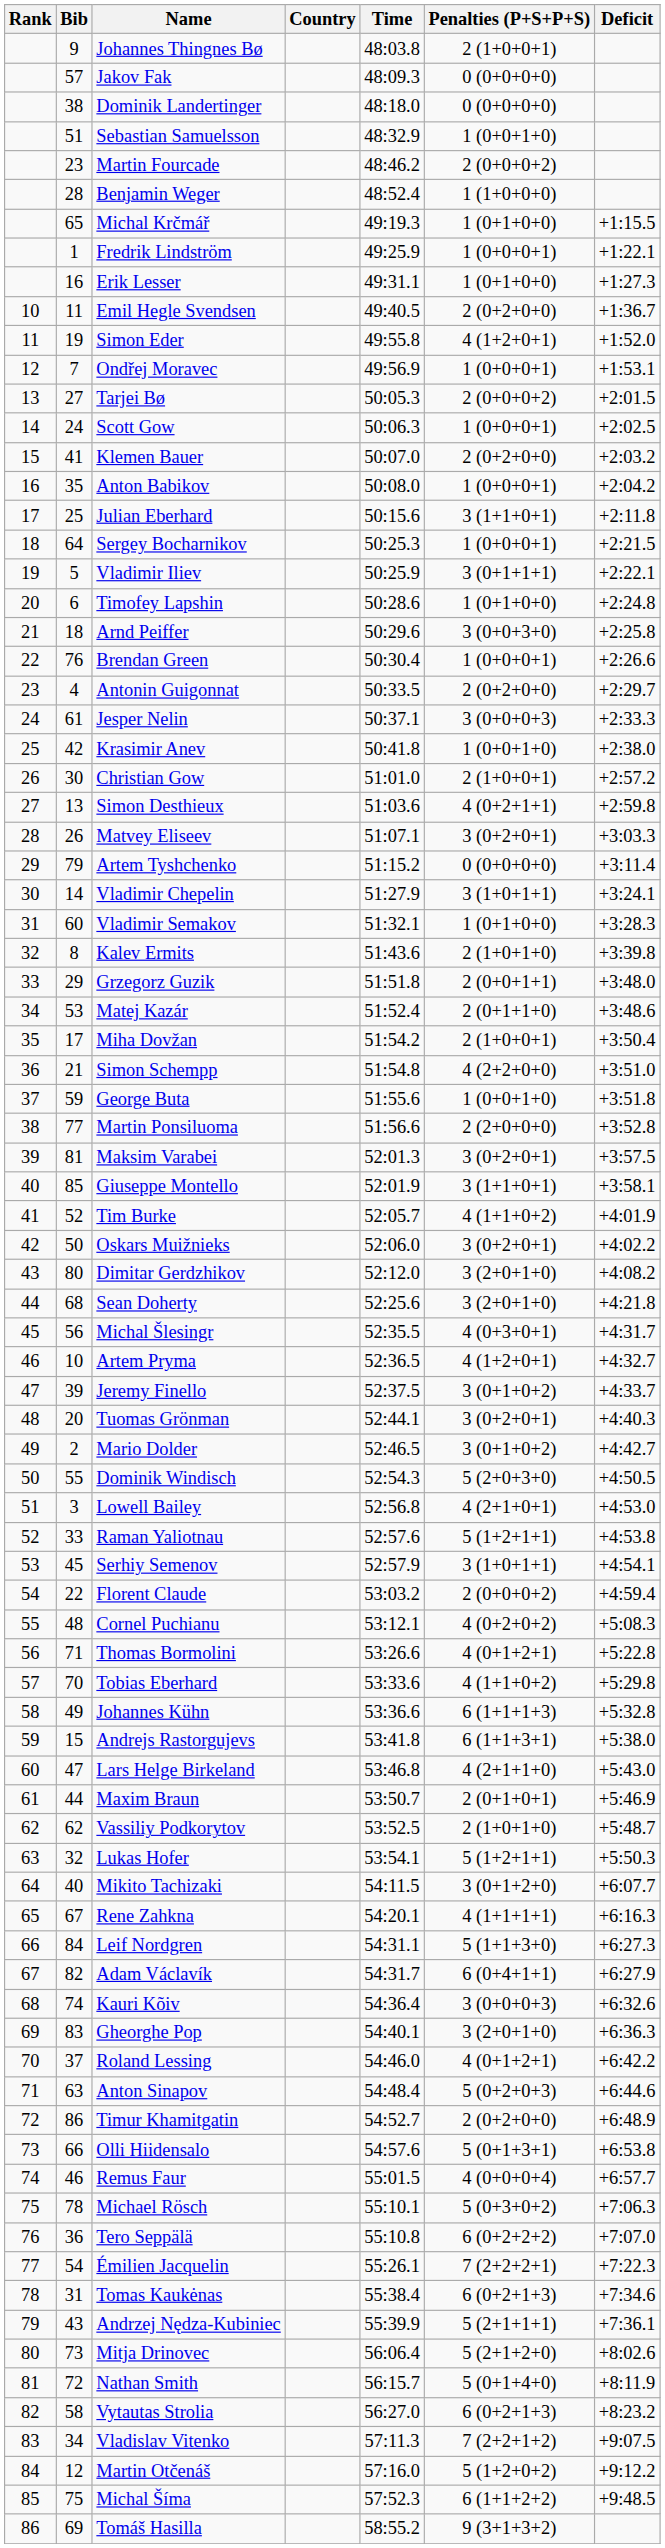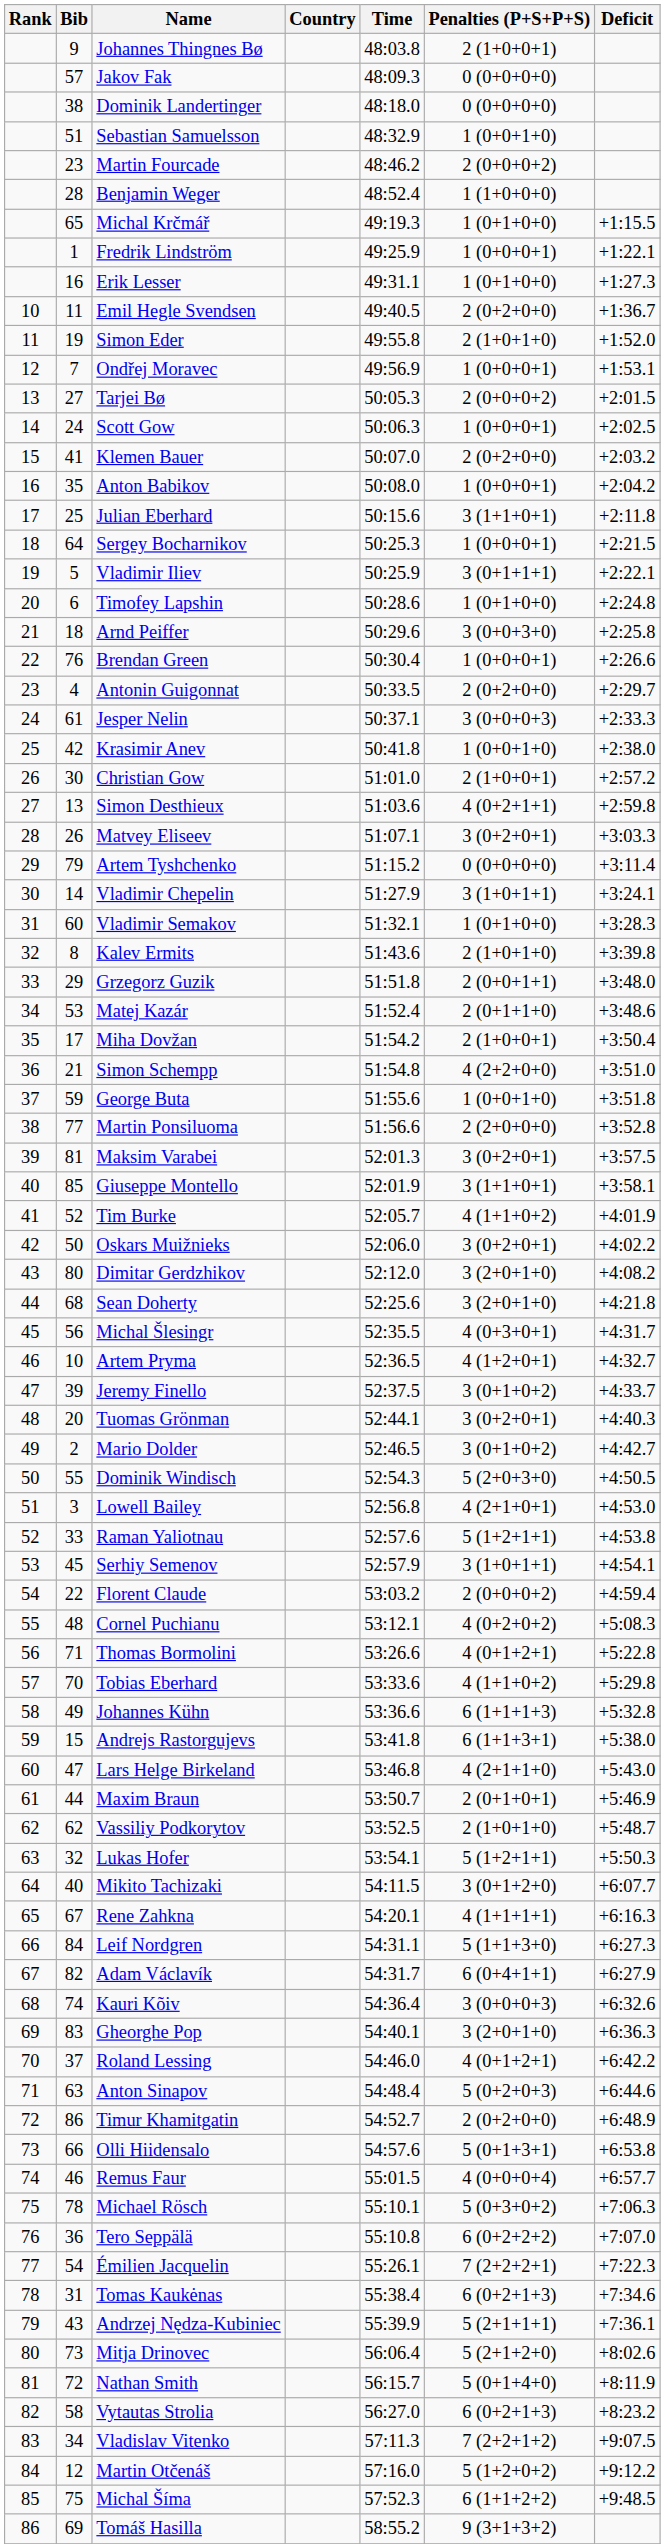Simon Eder | Penalties (P+S+P+S): 4 (1+2+0+1) -> 2 (1+0+1+0)
